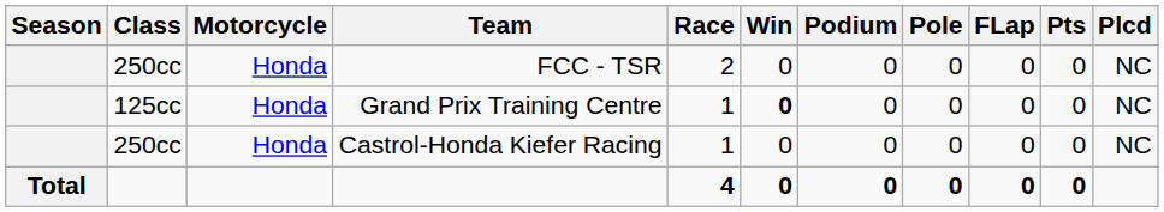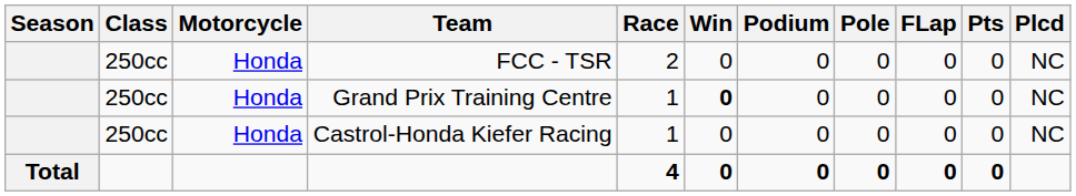Grand Prix Training Centre | Class: 125cc -> 250cc
